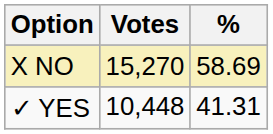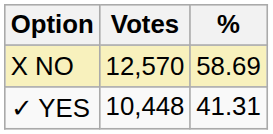X NO | Votes: 15,270 -> 12,570
